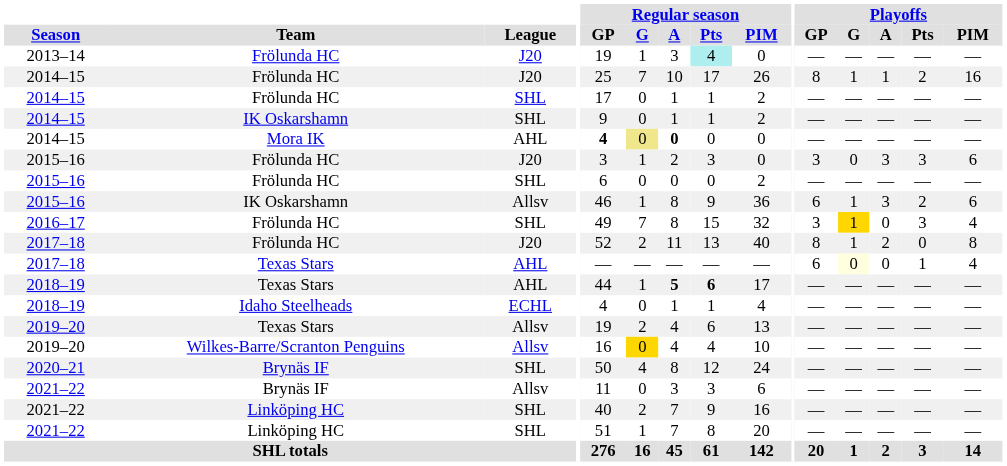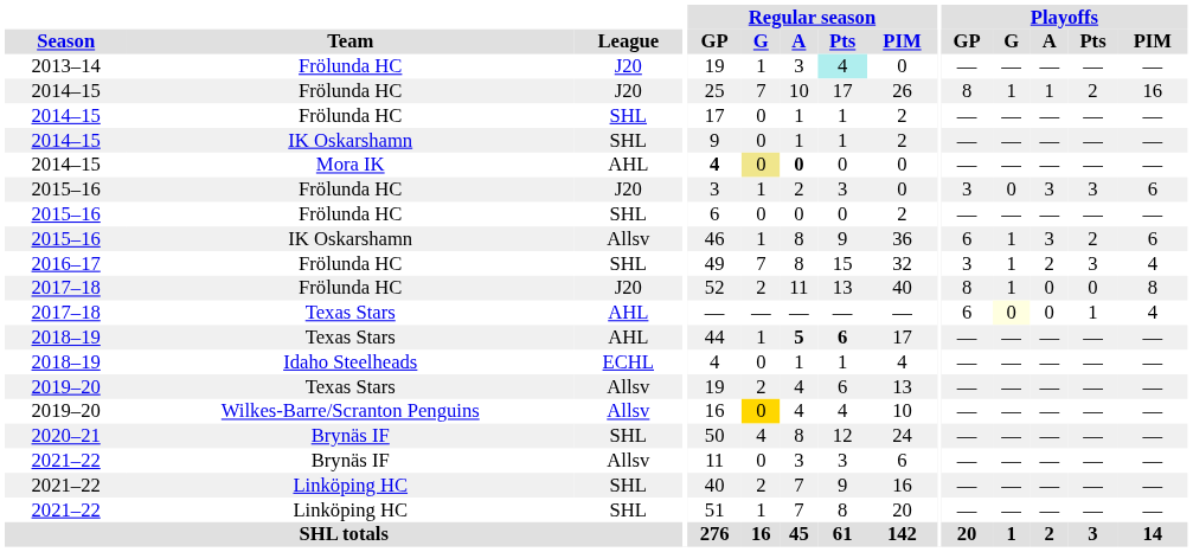2016–17 | Playoffs / G: gold background -> no background
2016–17 | Playoffs / A: 0 -> 2
2017–18 / Frölunda HC | Playoffs / A: 2 -> 0
